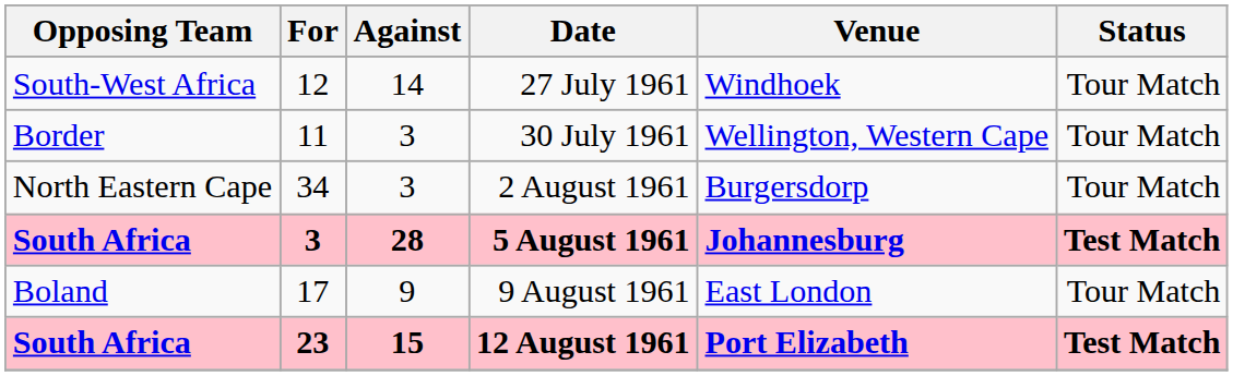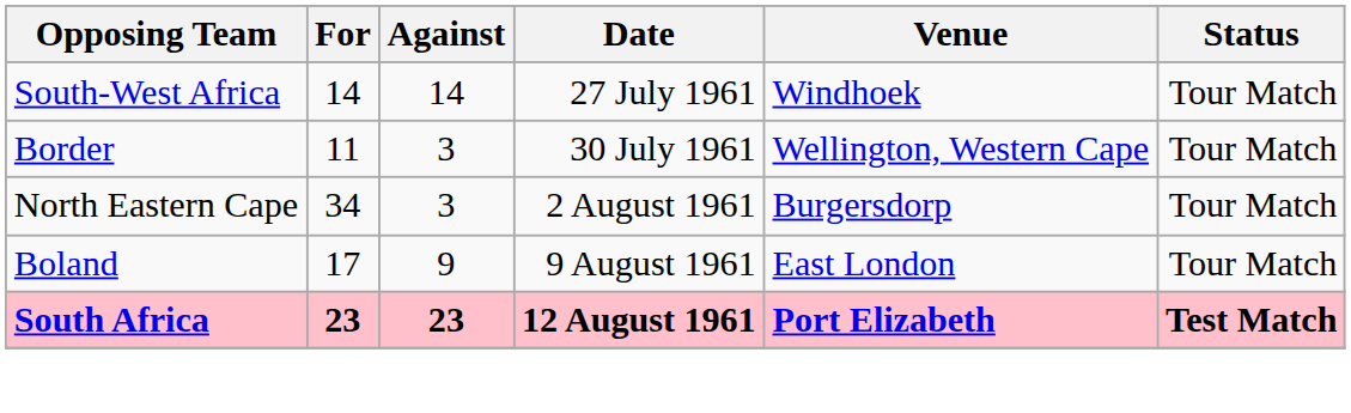27 July 1961 | For: 12 -> 14
- row: South Africa | 3 | 28 | 5 August 1961 | Johannesburg | Test Match
12 August 1961 | Against: 15 -> 23
